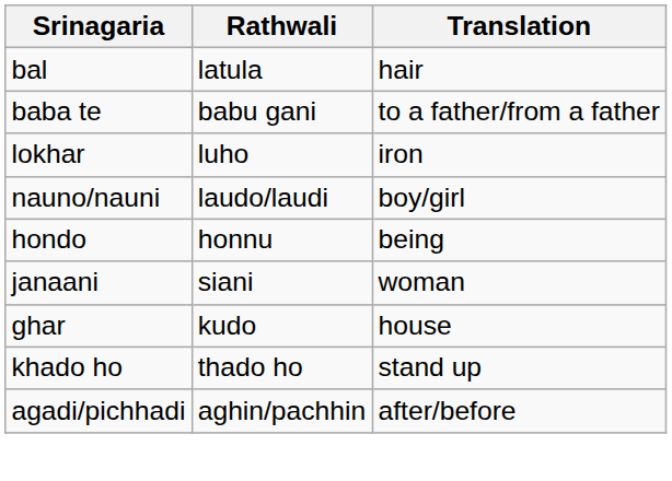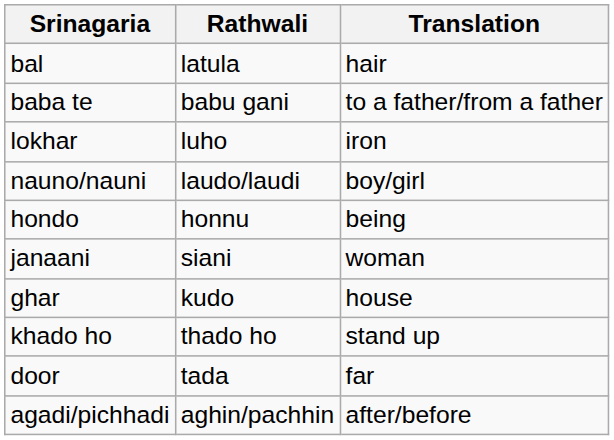+ row: door | tada | far
